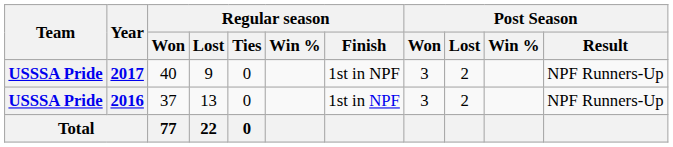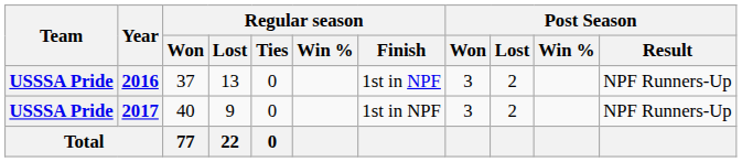rows swapped: 2016 <-> 2017
